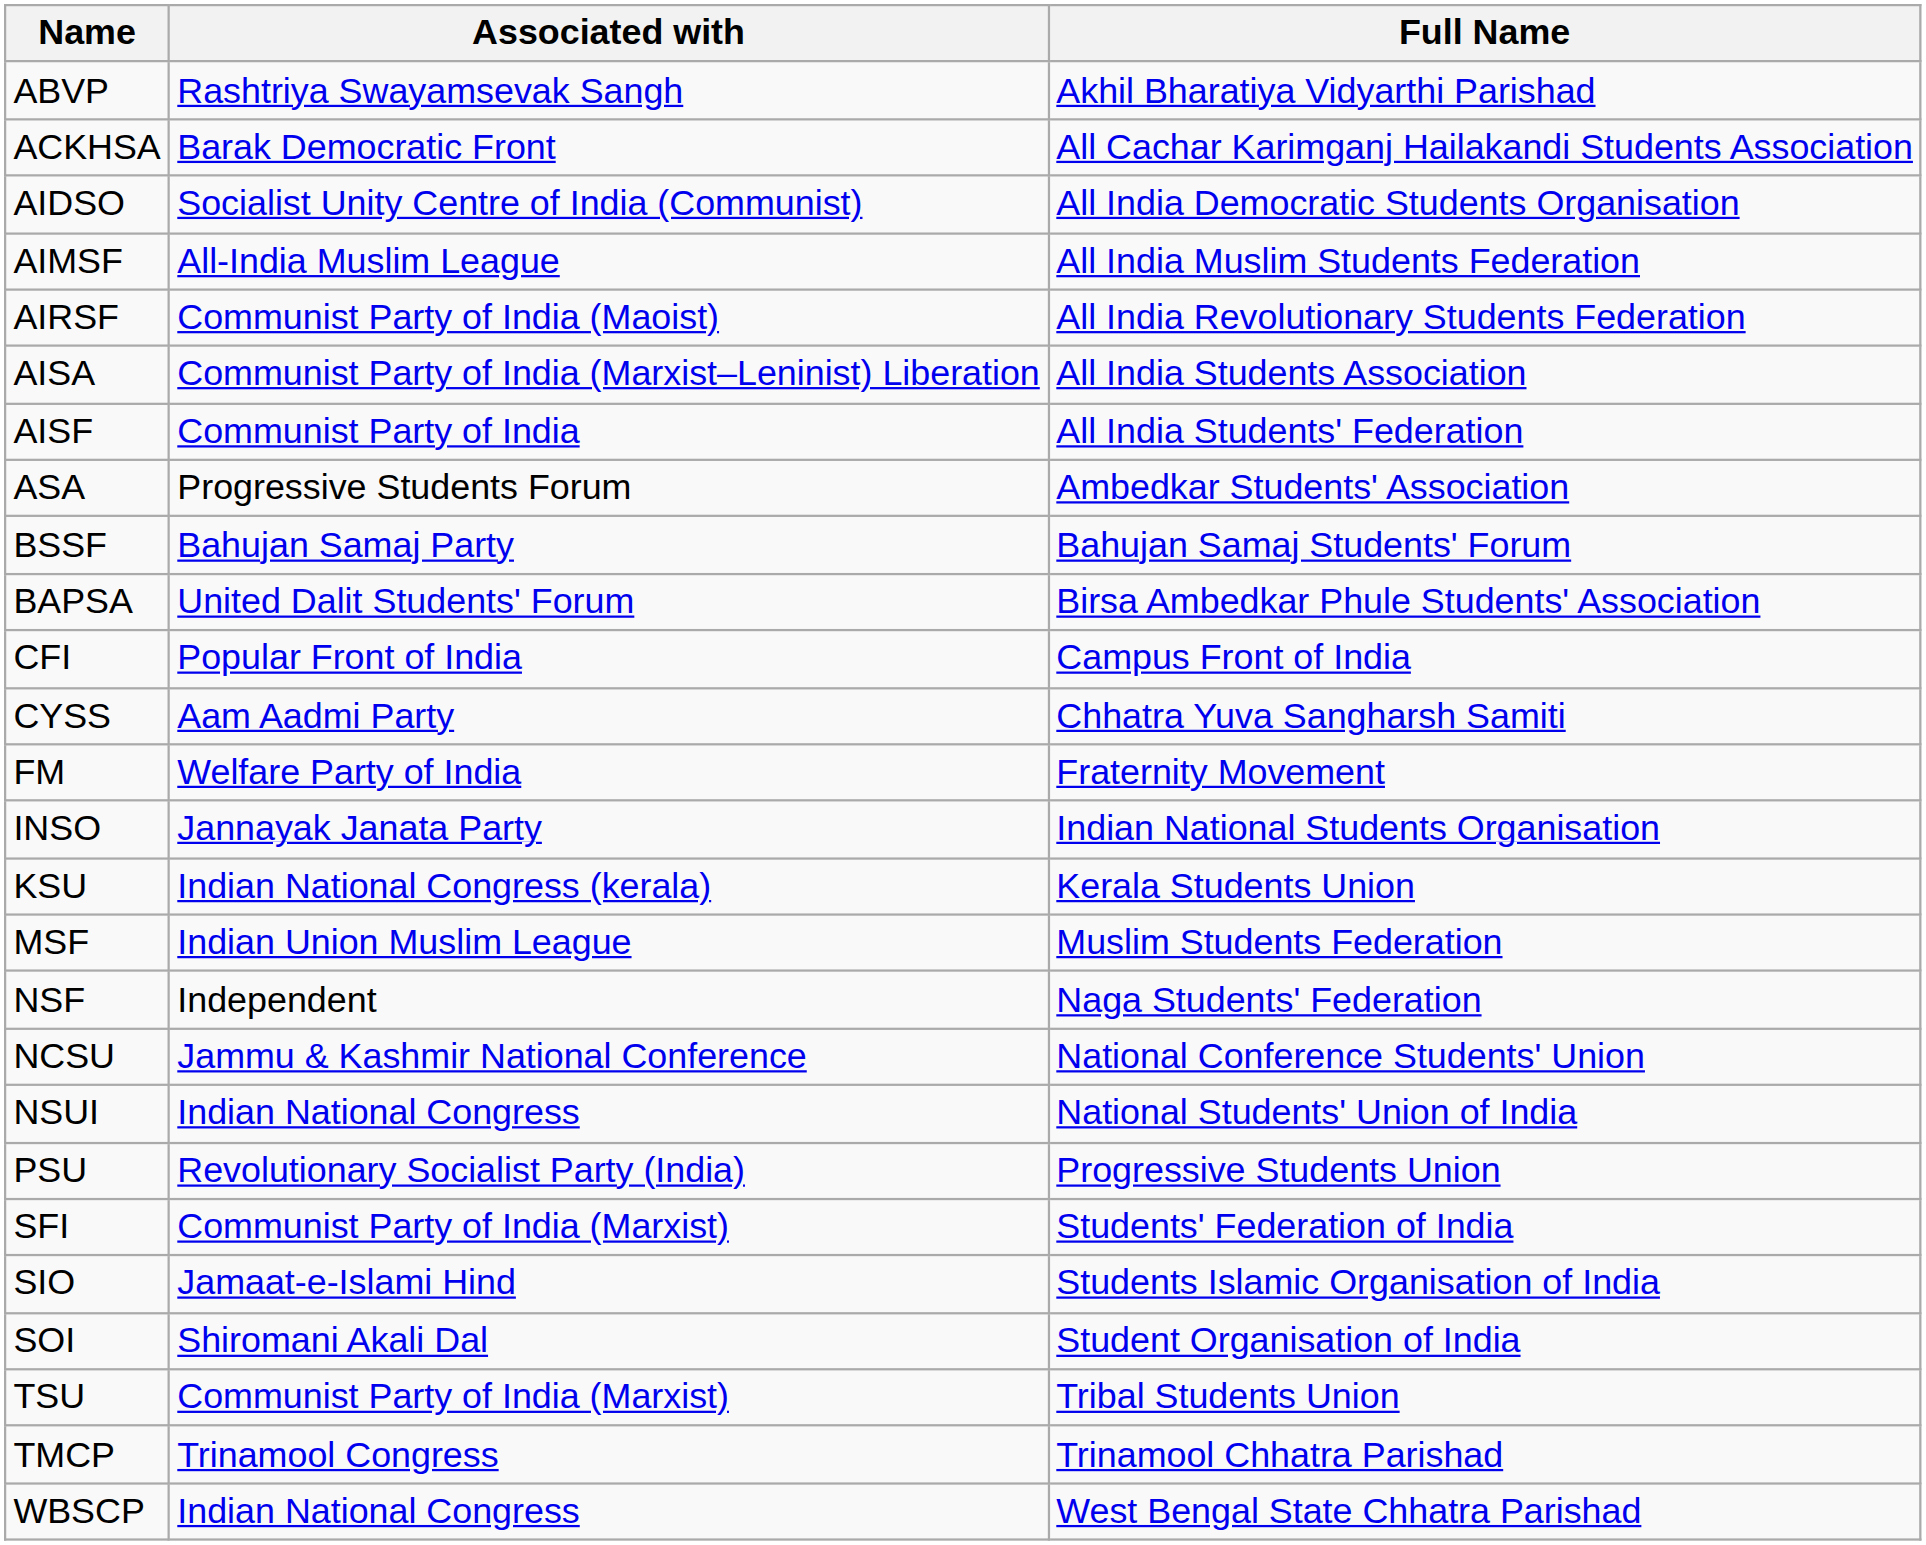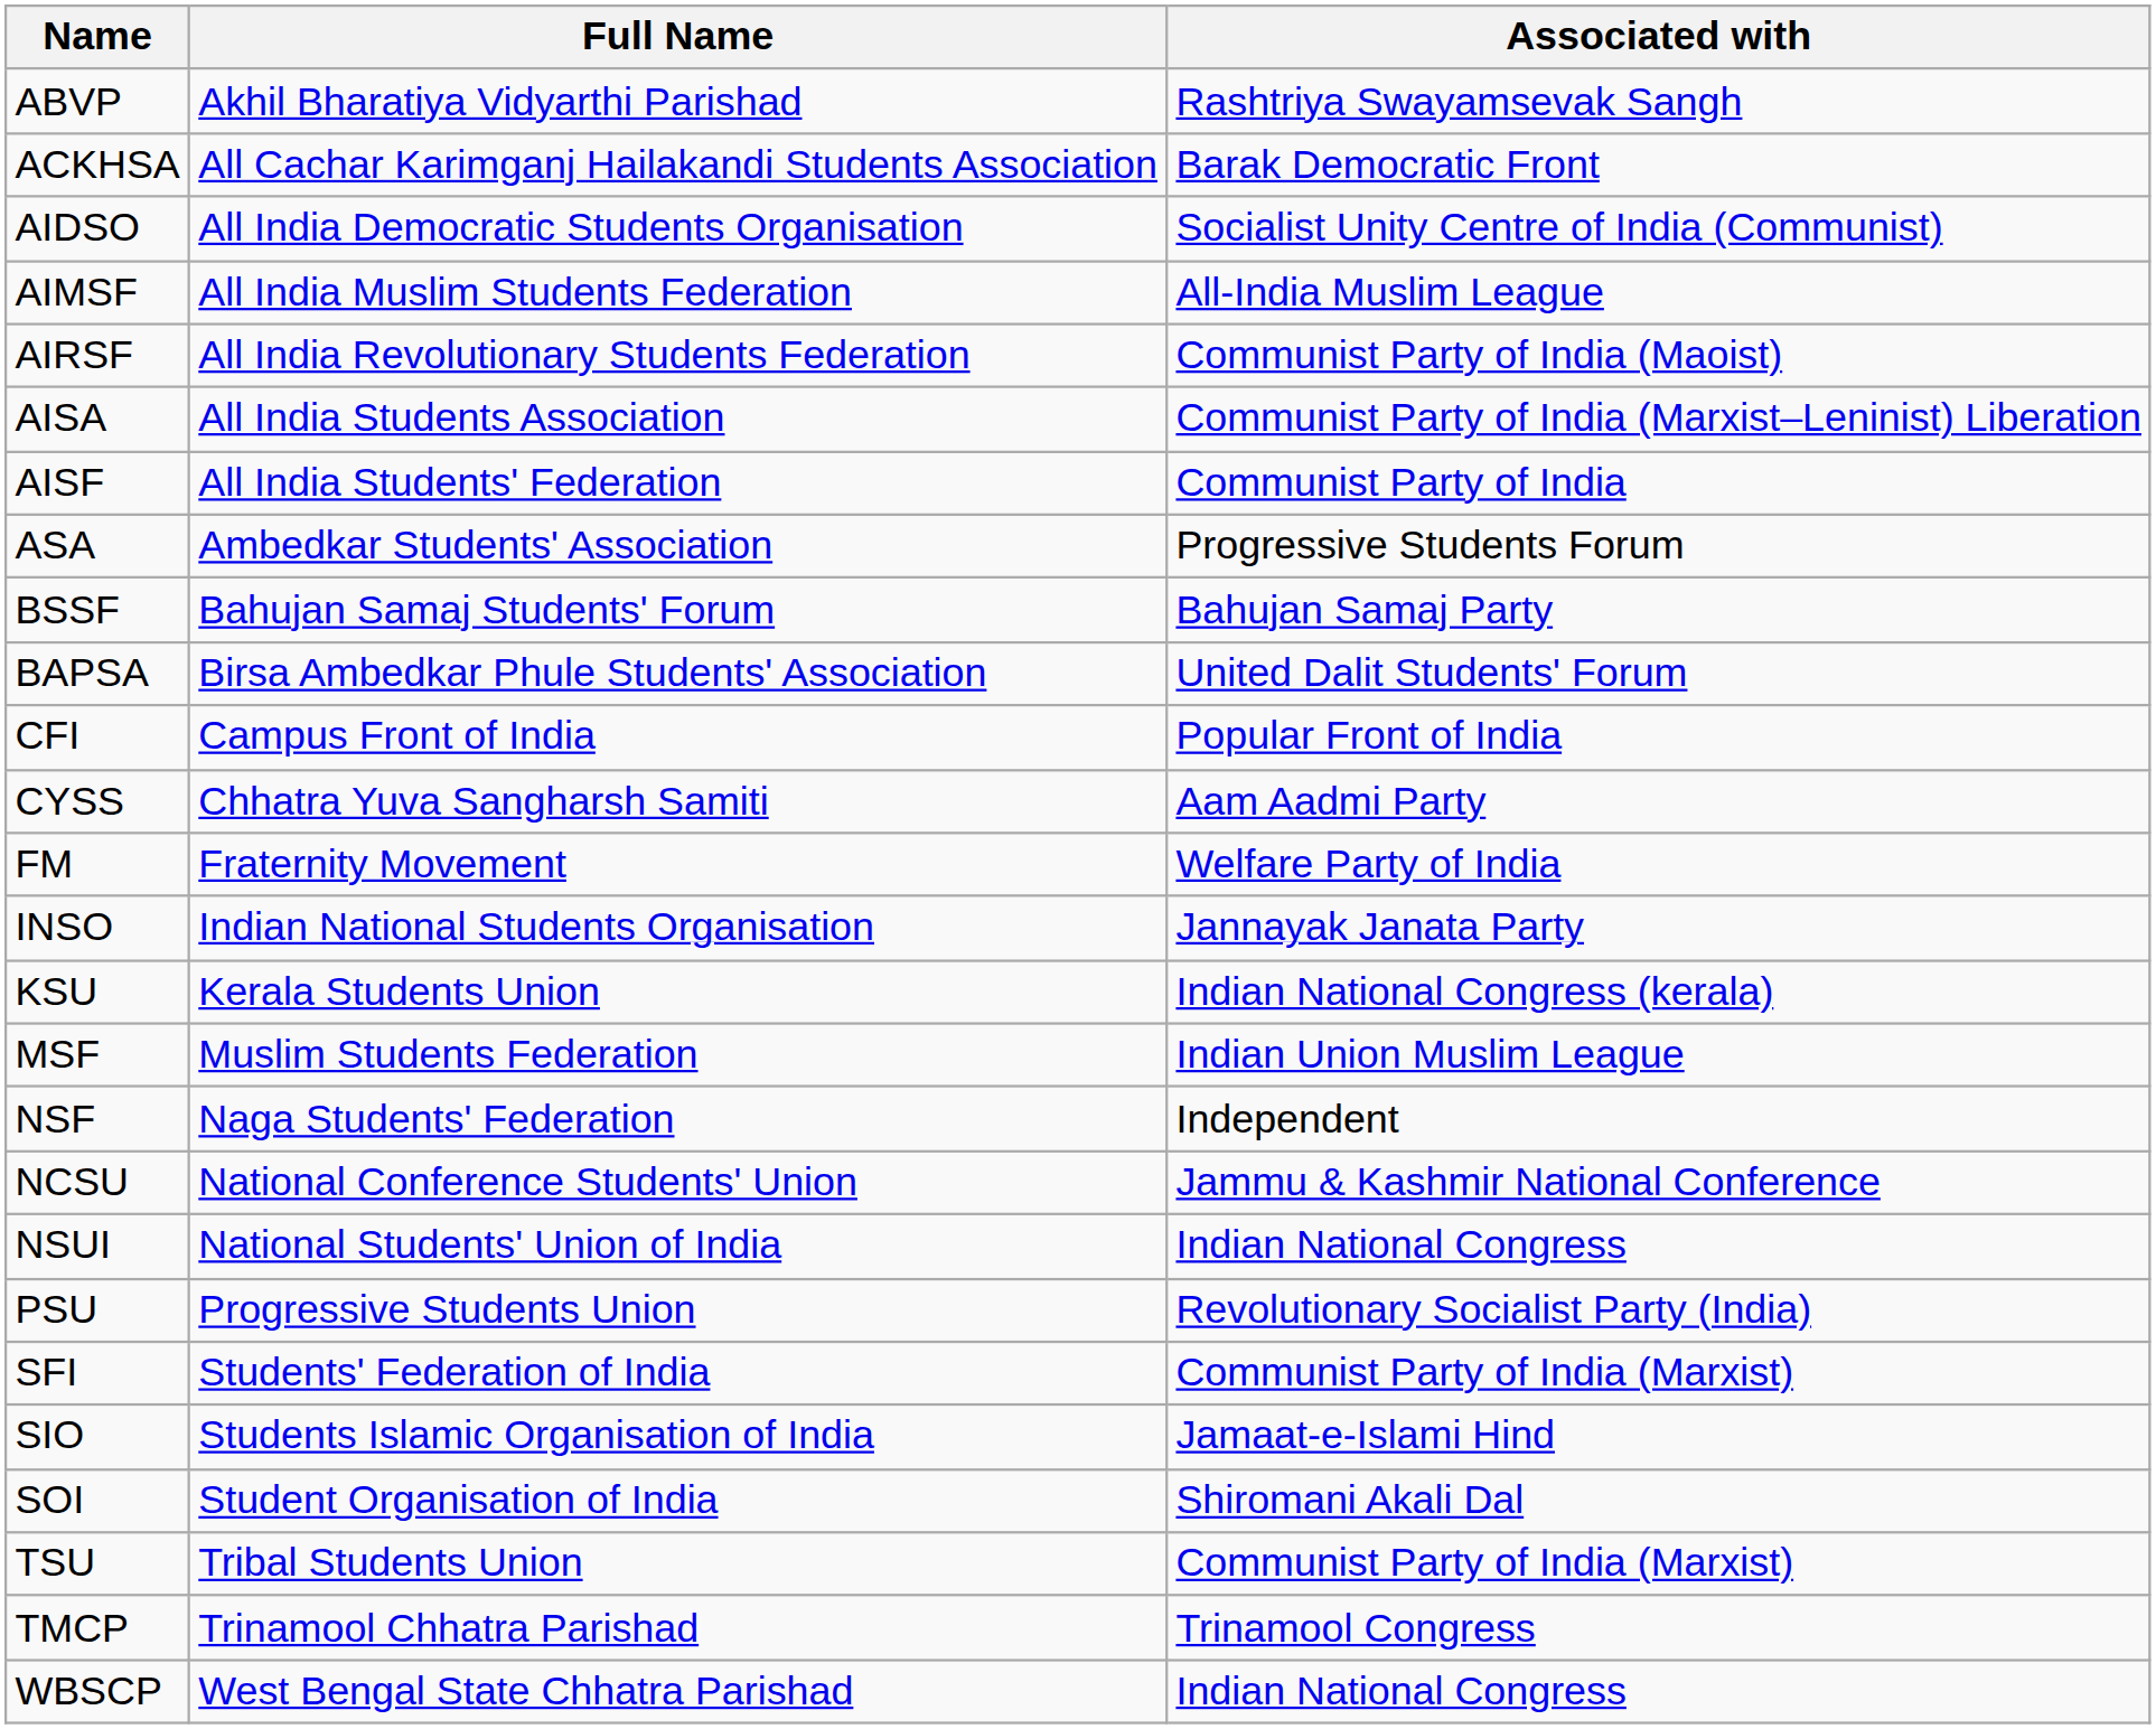columns swapped: Full Name <-> Associated with
